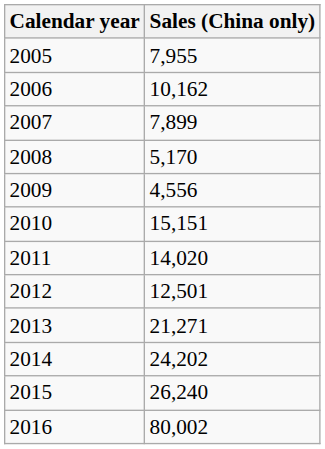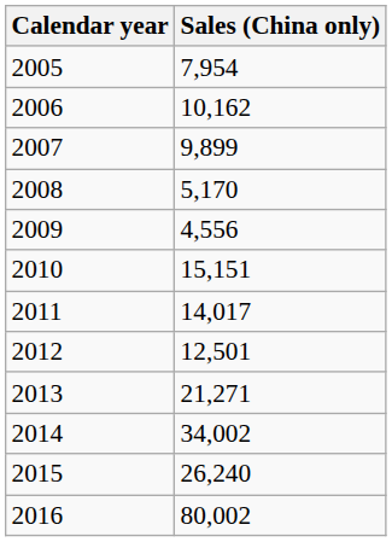2005 | Sales (China only): 7,955 -> 7,954
2007 | Sales (China only): 7,899 -> 9,899
2011 | Sales (China only): 14,020 -> 14,017
2014 | Sales (China only): 24,202 -> 34,002
